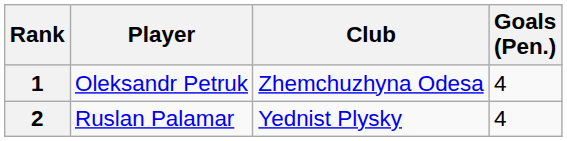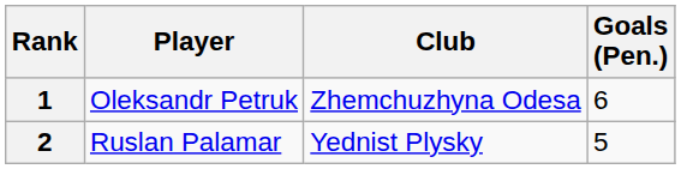1 | Goals (Pen.): 4 -> 6
2 | Goals (Pen.): 4 -> 5
